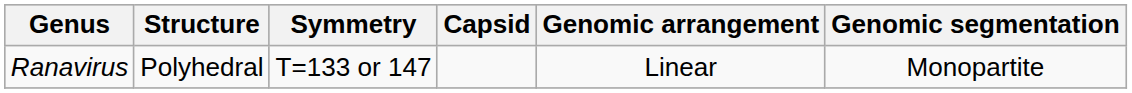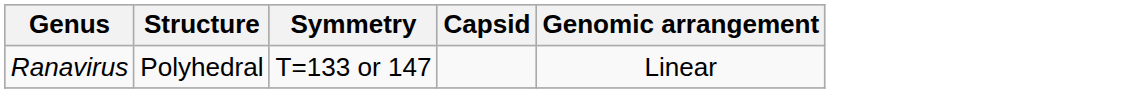- column: Genomic segmentation | Monopartite
